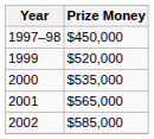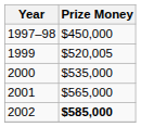1999 | Prize Money: $520,000 -> $520,005
2002 | Prize Money: normal -> bold
